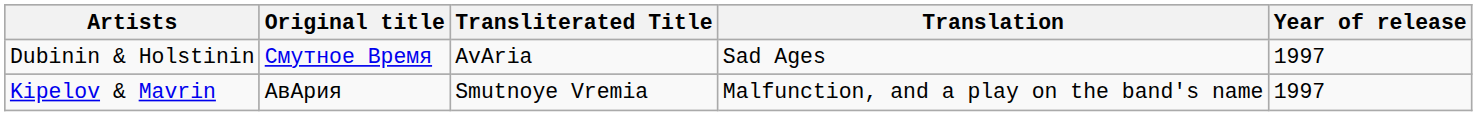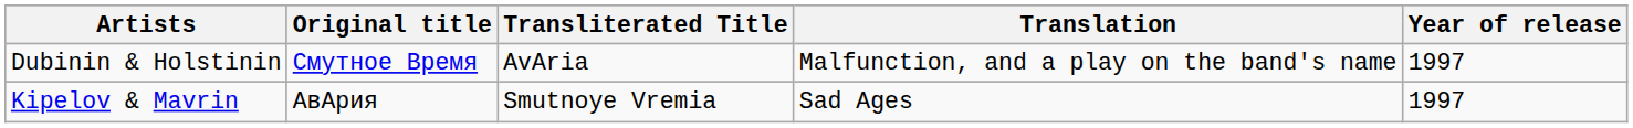Dubinin & Holstinin | Translation: Sad Ages -> Malfunction, and a play on the band's name
Kipelov & Mavrin | Translation: Malfunction, and a play on the band's name -> Sad Ages
